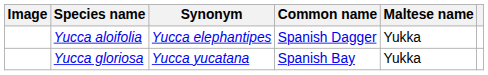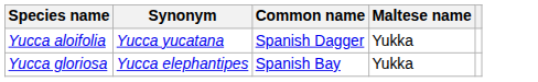- column: Image
Yucca aloifolia | Synonym: Yucca elephantipes -> Yucca yucatana
Yucca gloriosa | Synonym: Yucca yucatana -> Yucca elephantipes
